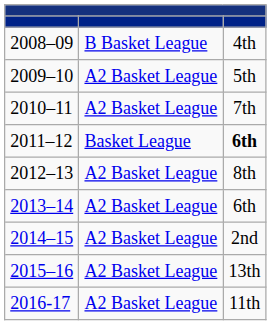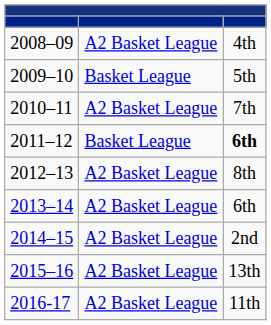2008–09 | column 2: B Basket League -> A2 Basket League
2009–10 | column 2: A2 Basket League -> Basket League
